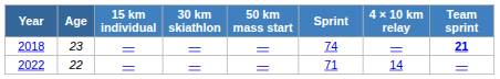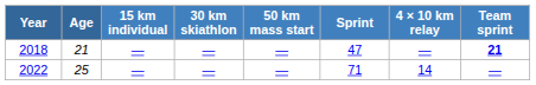2018 | Age: 23 -> 21
2018 | Sprint: 74 -> 47
2022 | Age: 22 -> 25
